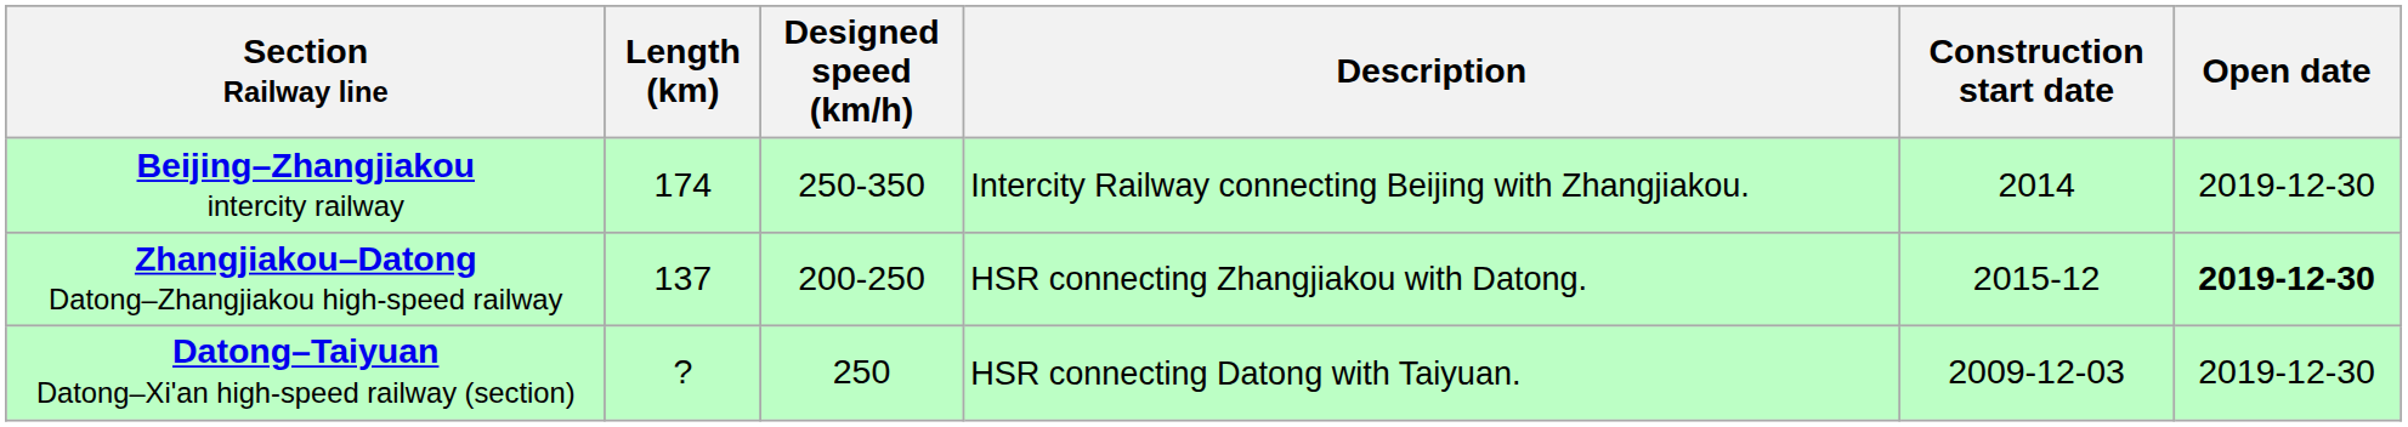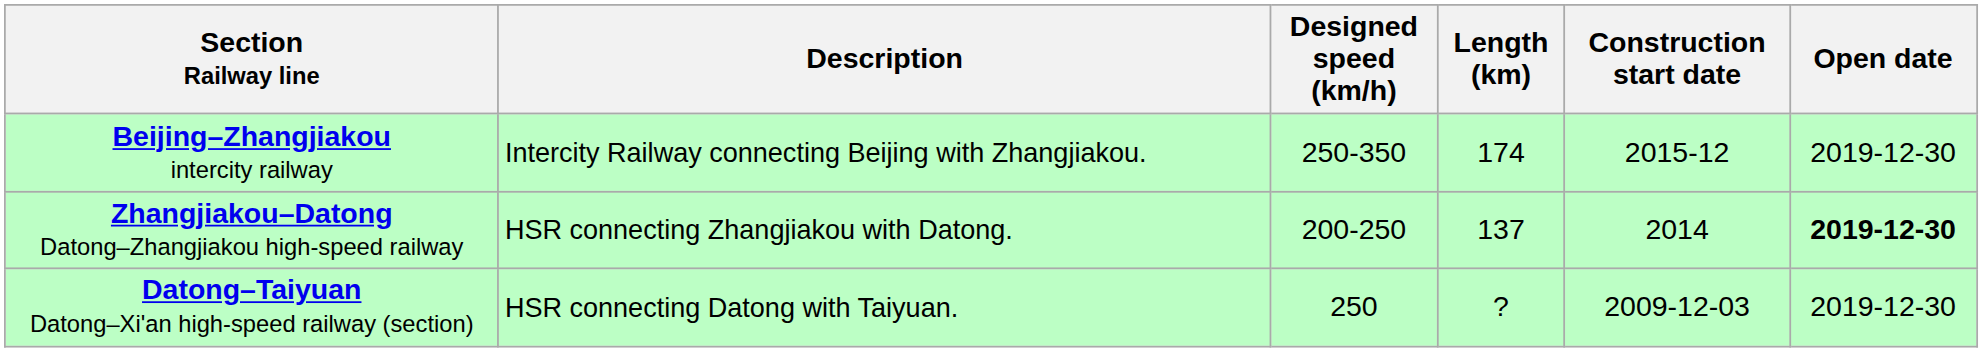columns swapped: Description <-> Length (km)
Beijing–Zhangjiakou intercity railway | Construction start date: 2014 -> 2015-12
Zhangjiakou–Datong Datong–Zhangjiakou high-speed railway | Construction start date: 2015-12 -> 2014
